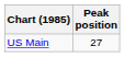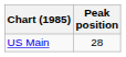US Main | Peak position: 27 -> 28
